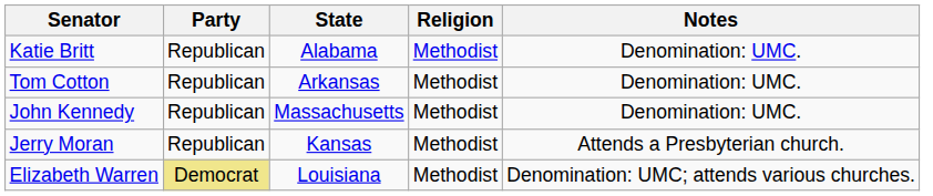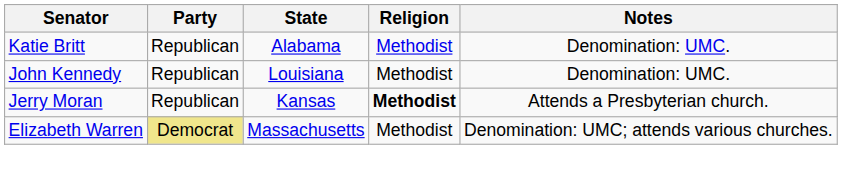- row: Tom Cotton | Republican | Arkansas | Methodist | Denomination: UMC.
John Kennedy | State: Massachusetts -> Louisiana
Jerry Moran | Religion: normal -> bold
Elizabeth Warren | State: Louisiana -> Massachusetts
